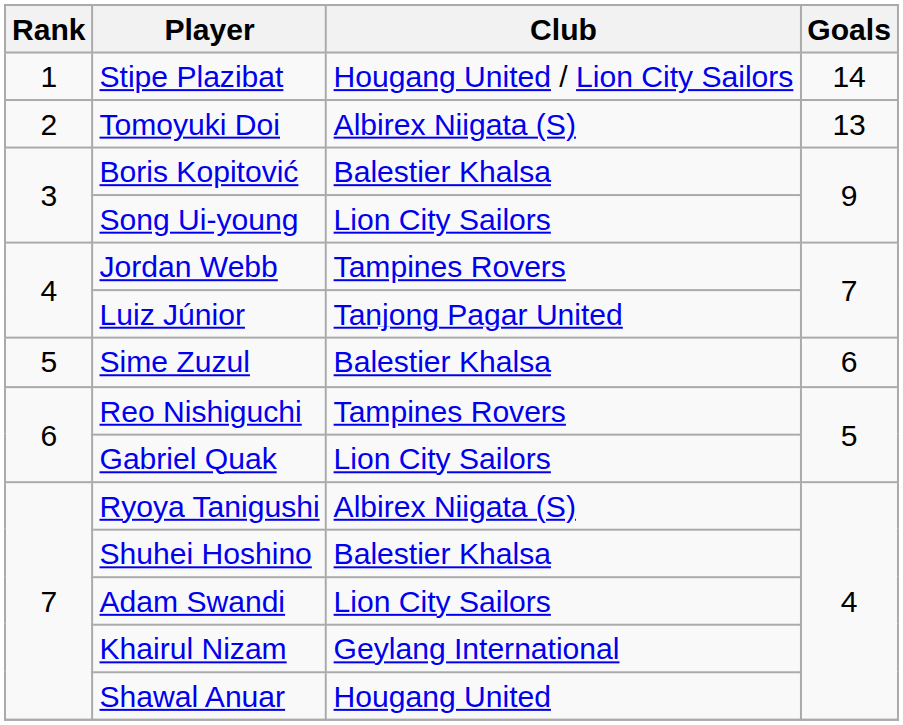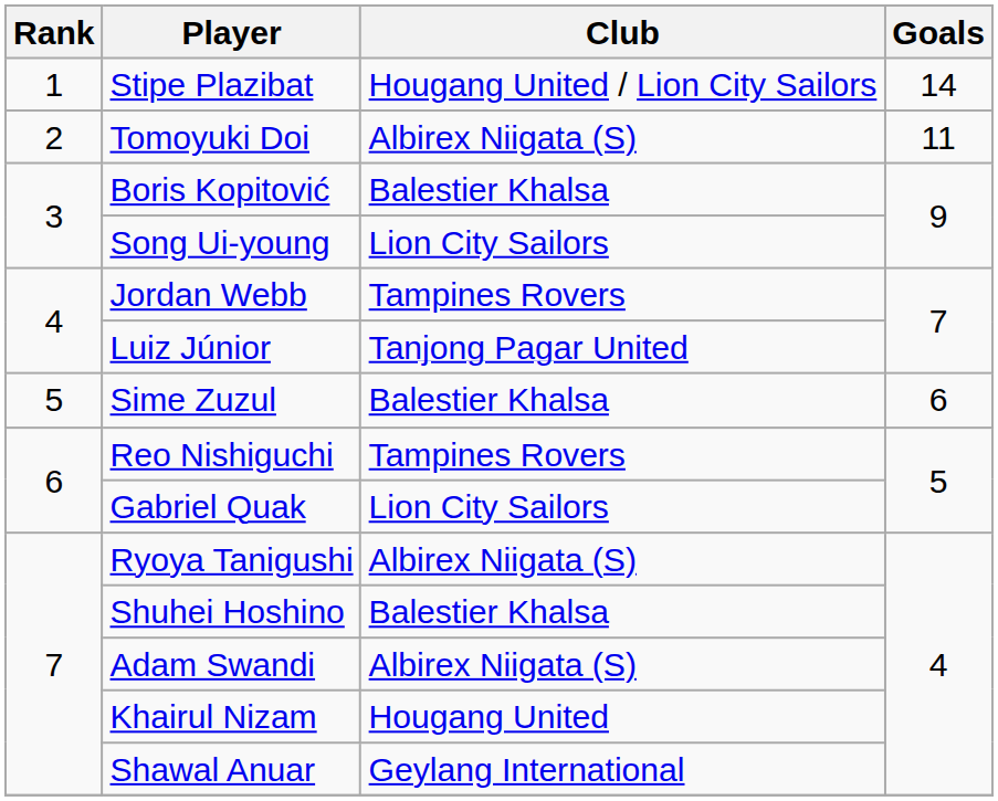Tomoyuki Doi | Goals: 13 -> 11
Adam Swandi | Club: Lion City Sailors -> Albirex Niigata (S)
Khairul Nizam | Club: Geylang International -> Hougang United
Shawal Anuar | Club: Hougang United -> Geylang International
